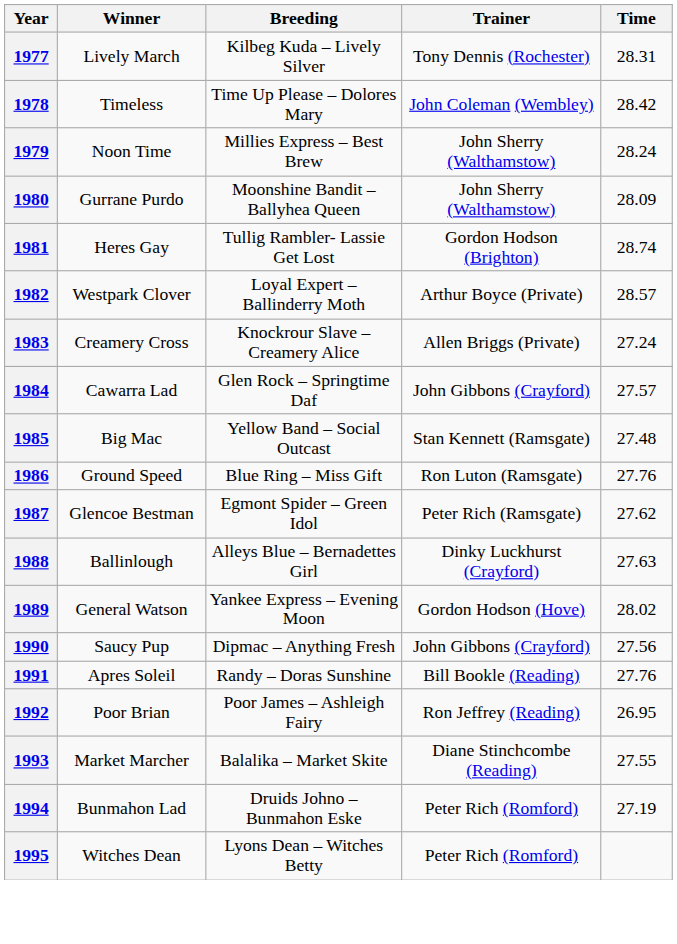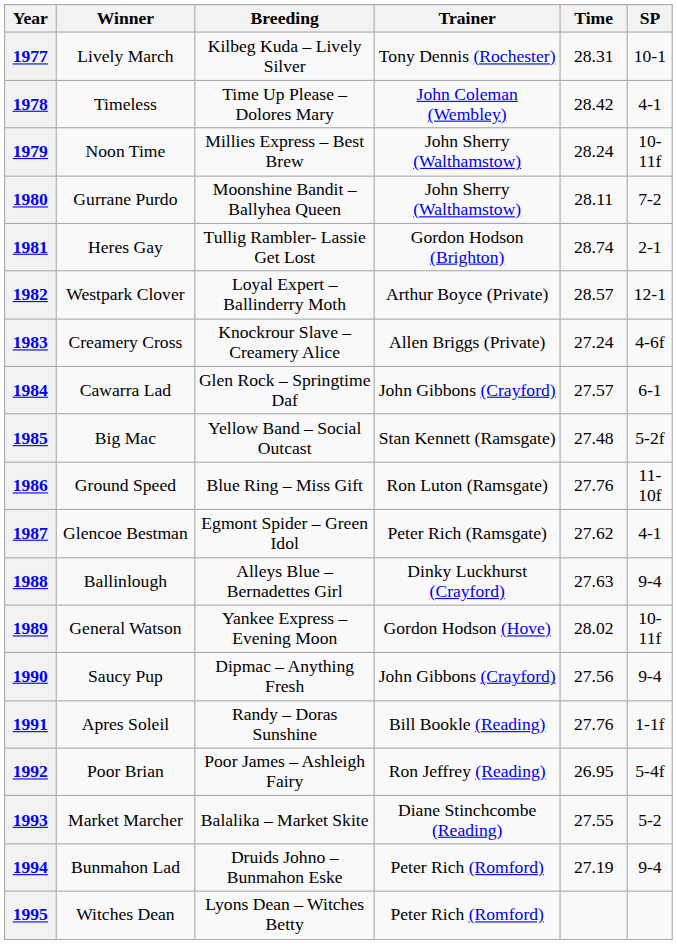+ column: SP | 10-1 | 4-1 | 10-11f | 7-2 | 2-1 | 12-1 | 4-6f | 6-1 | 5-2f | 11-10f | 4-1 | 9-4 | 10-11f | 9-4 | 1-1f | 5-4f | 5-2 | 9-4
1980 | Time: 28.09 -> 28.11
